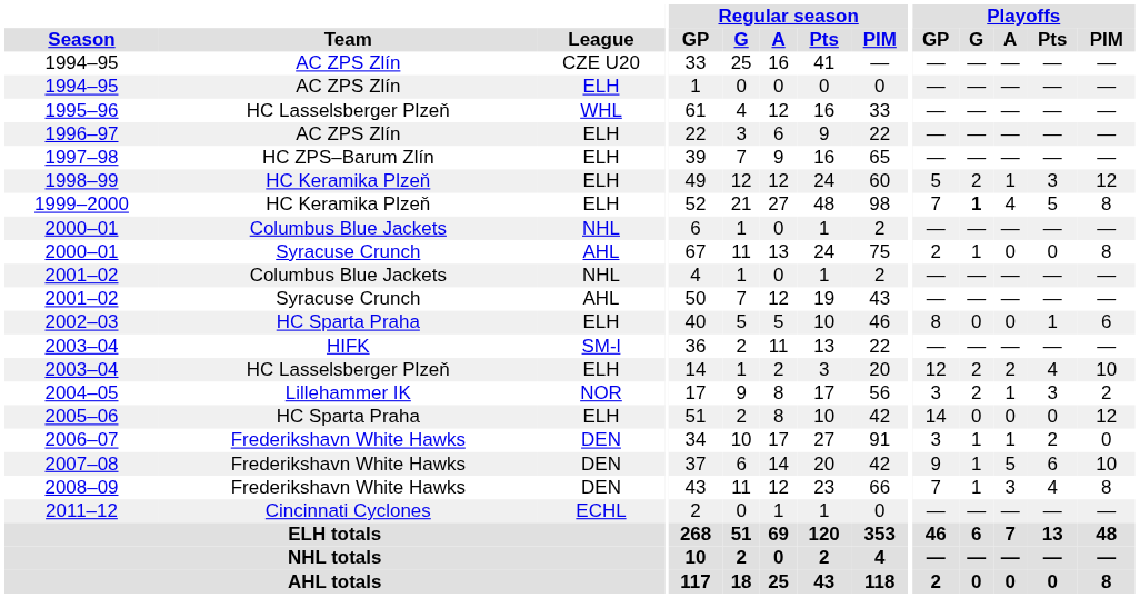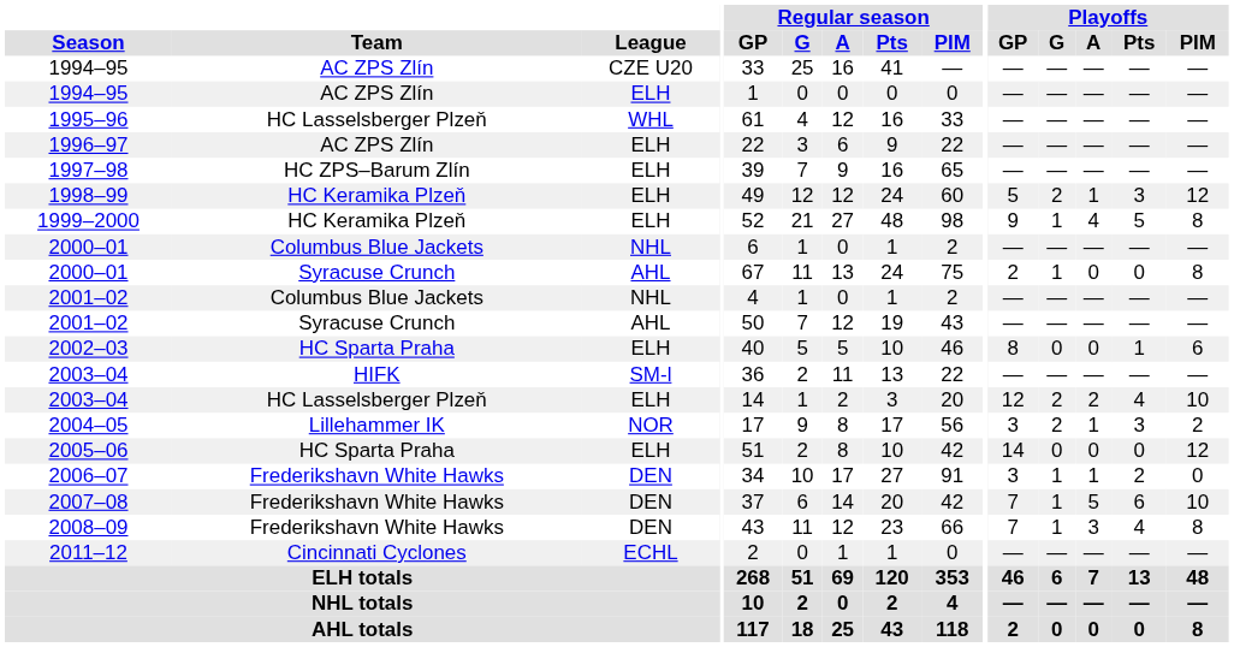1999–2000 | Playoffs / GP: 7 -> 9
1999–2000 | Playoffs / G: bold -> normal
2007–08 | Playoffs / GP: 9 -> 7
